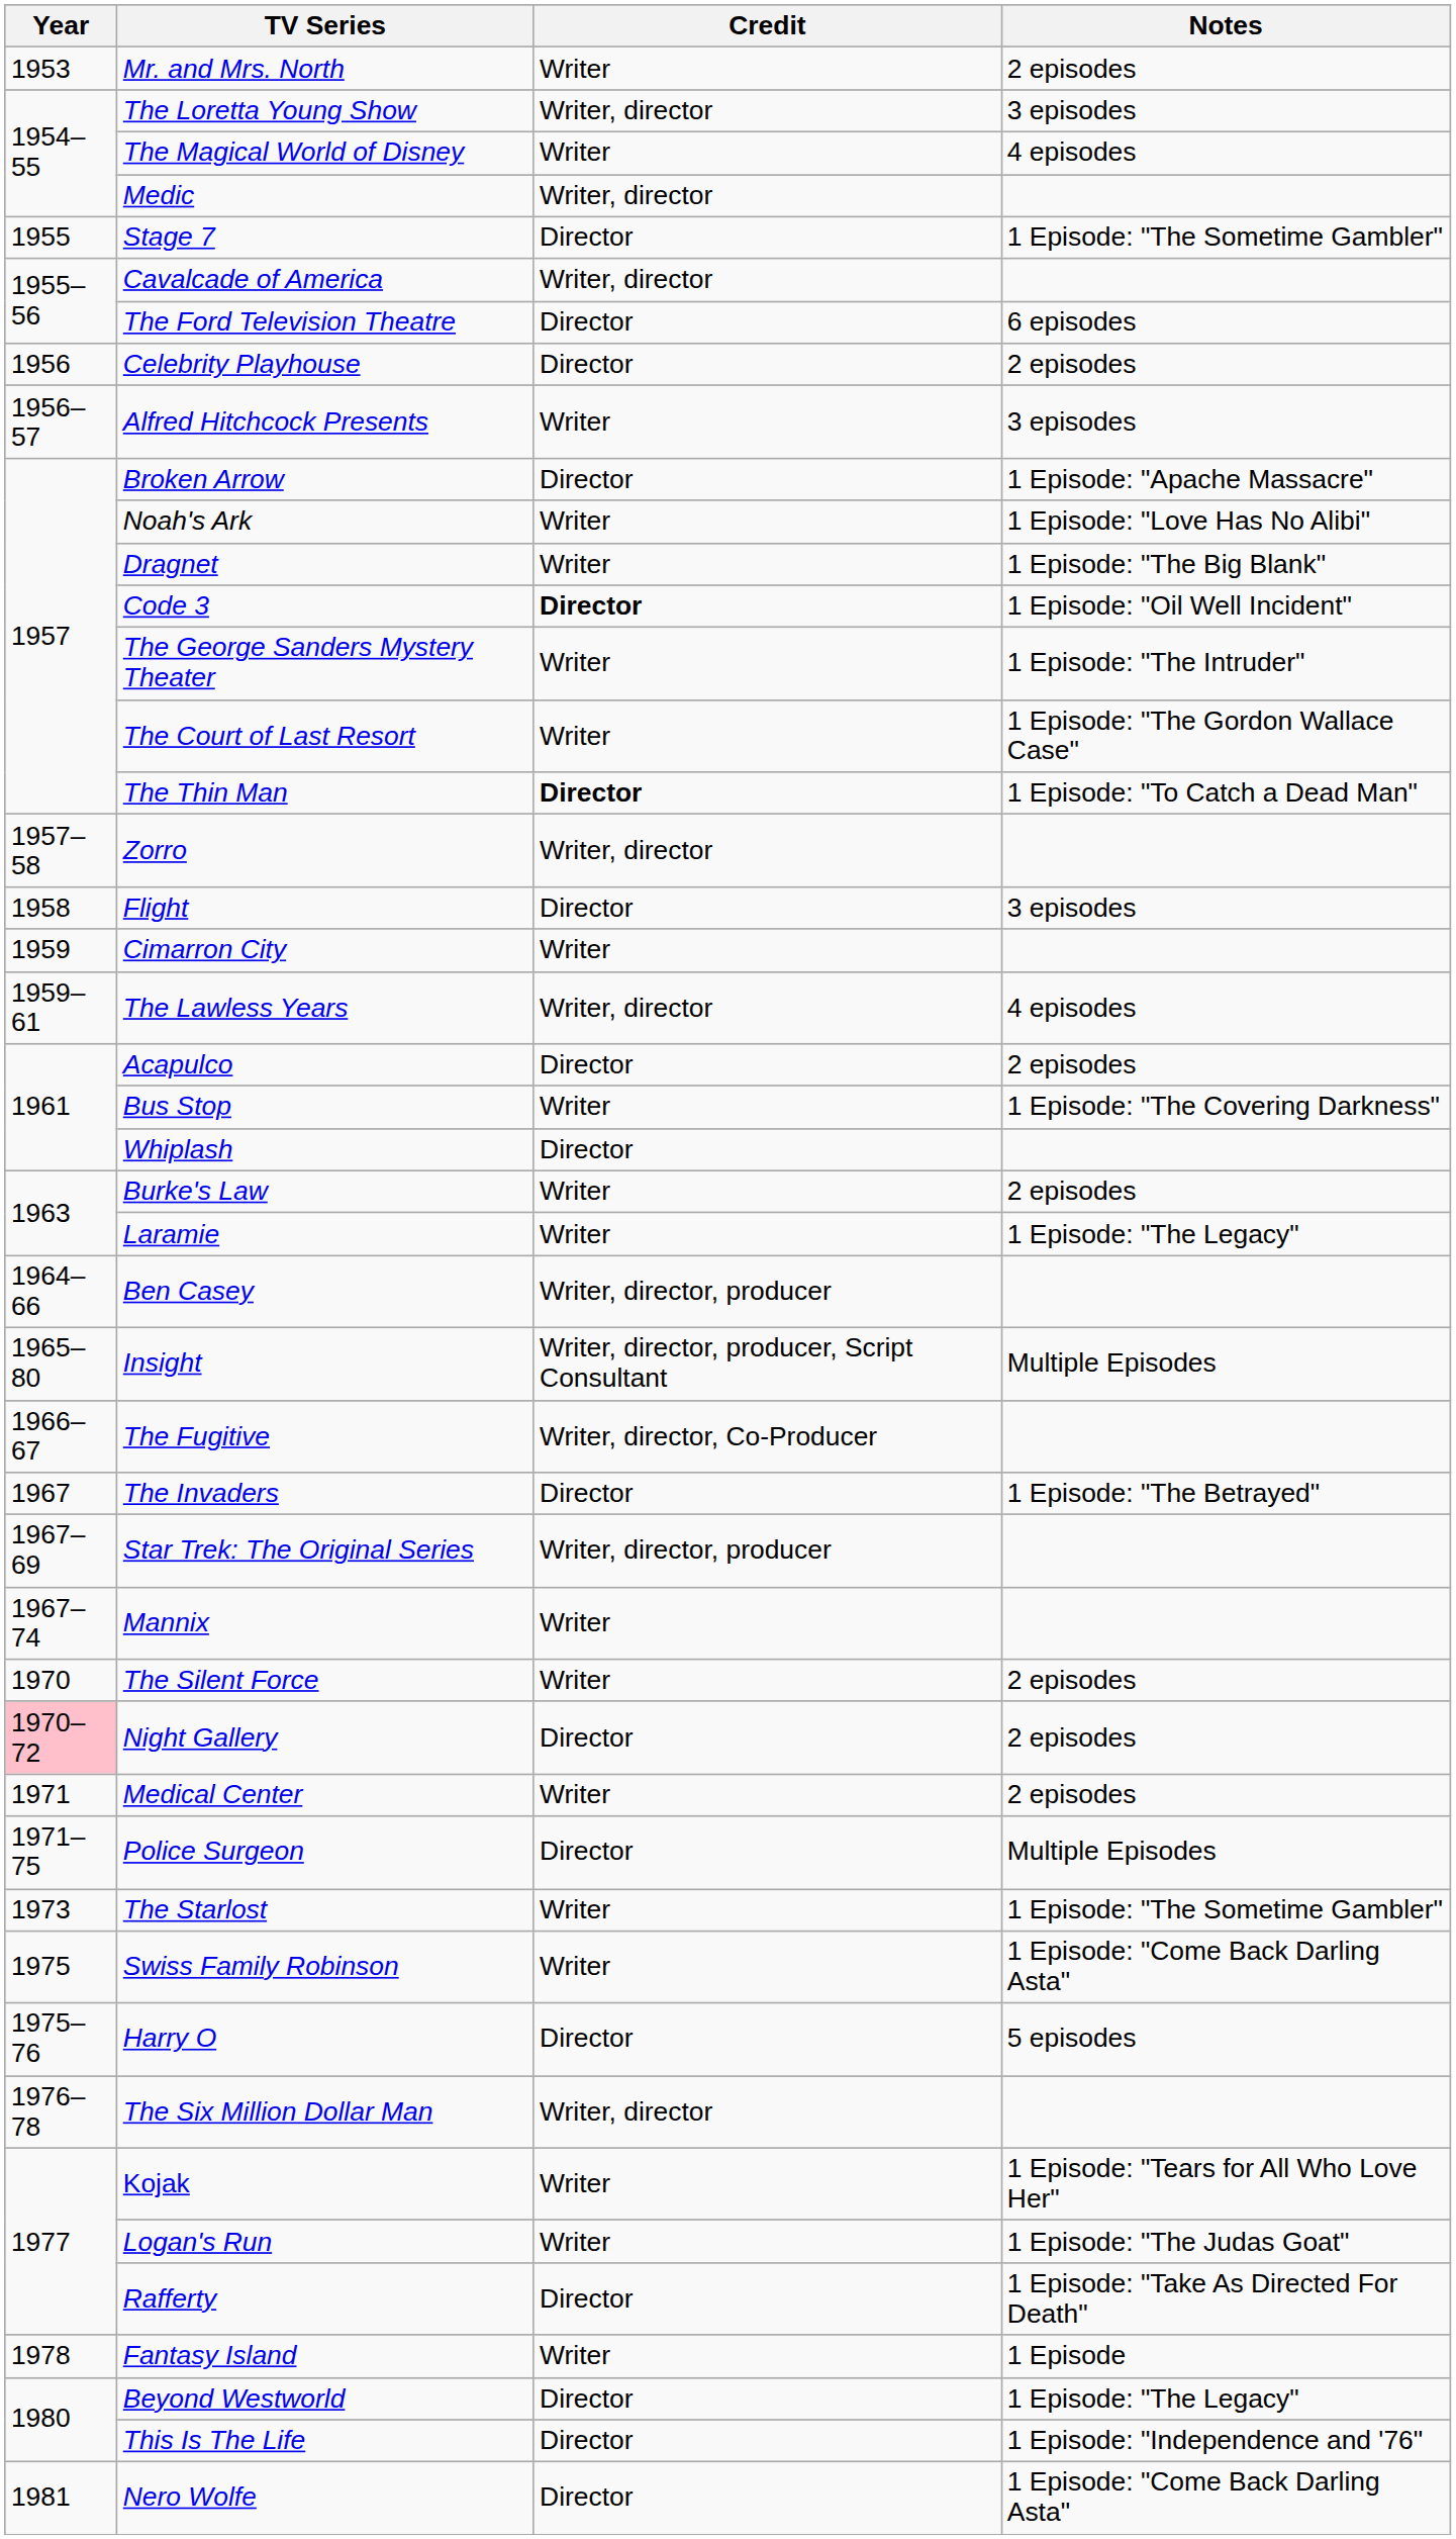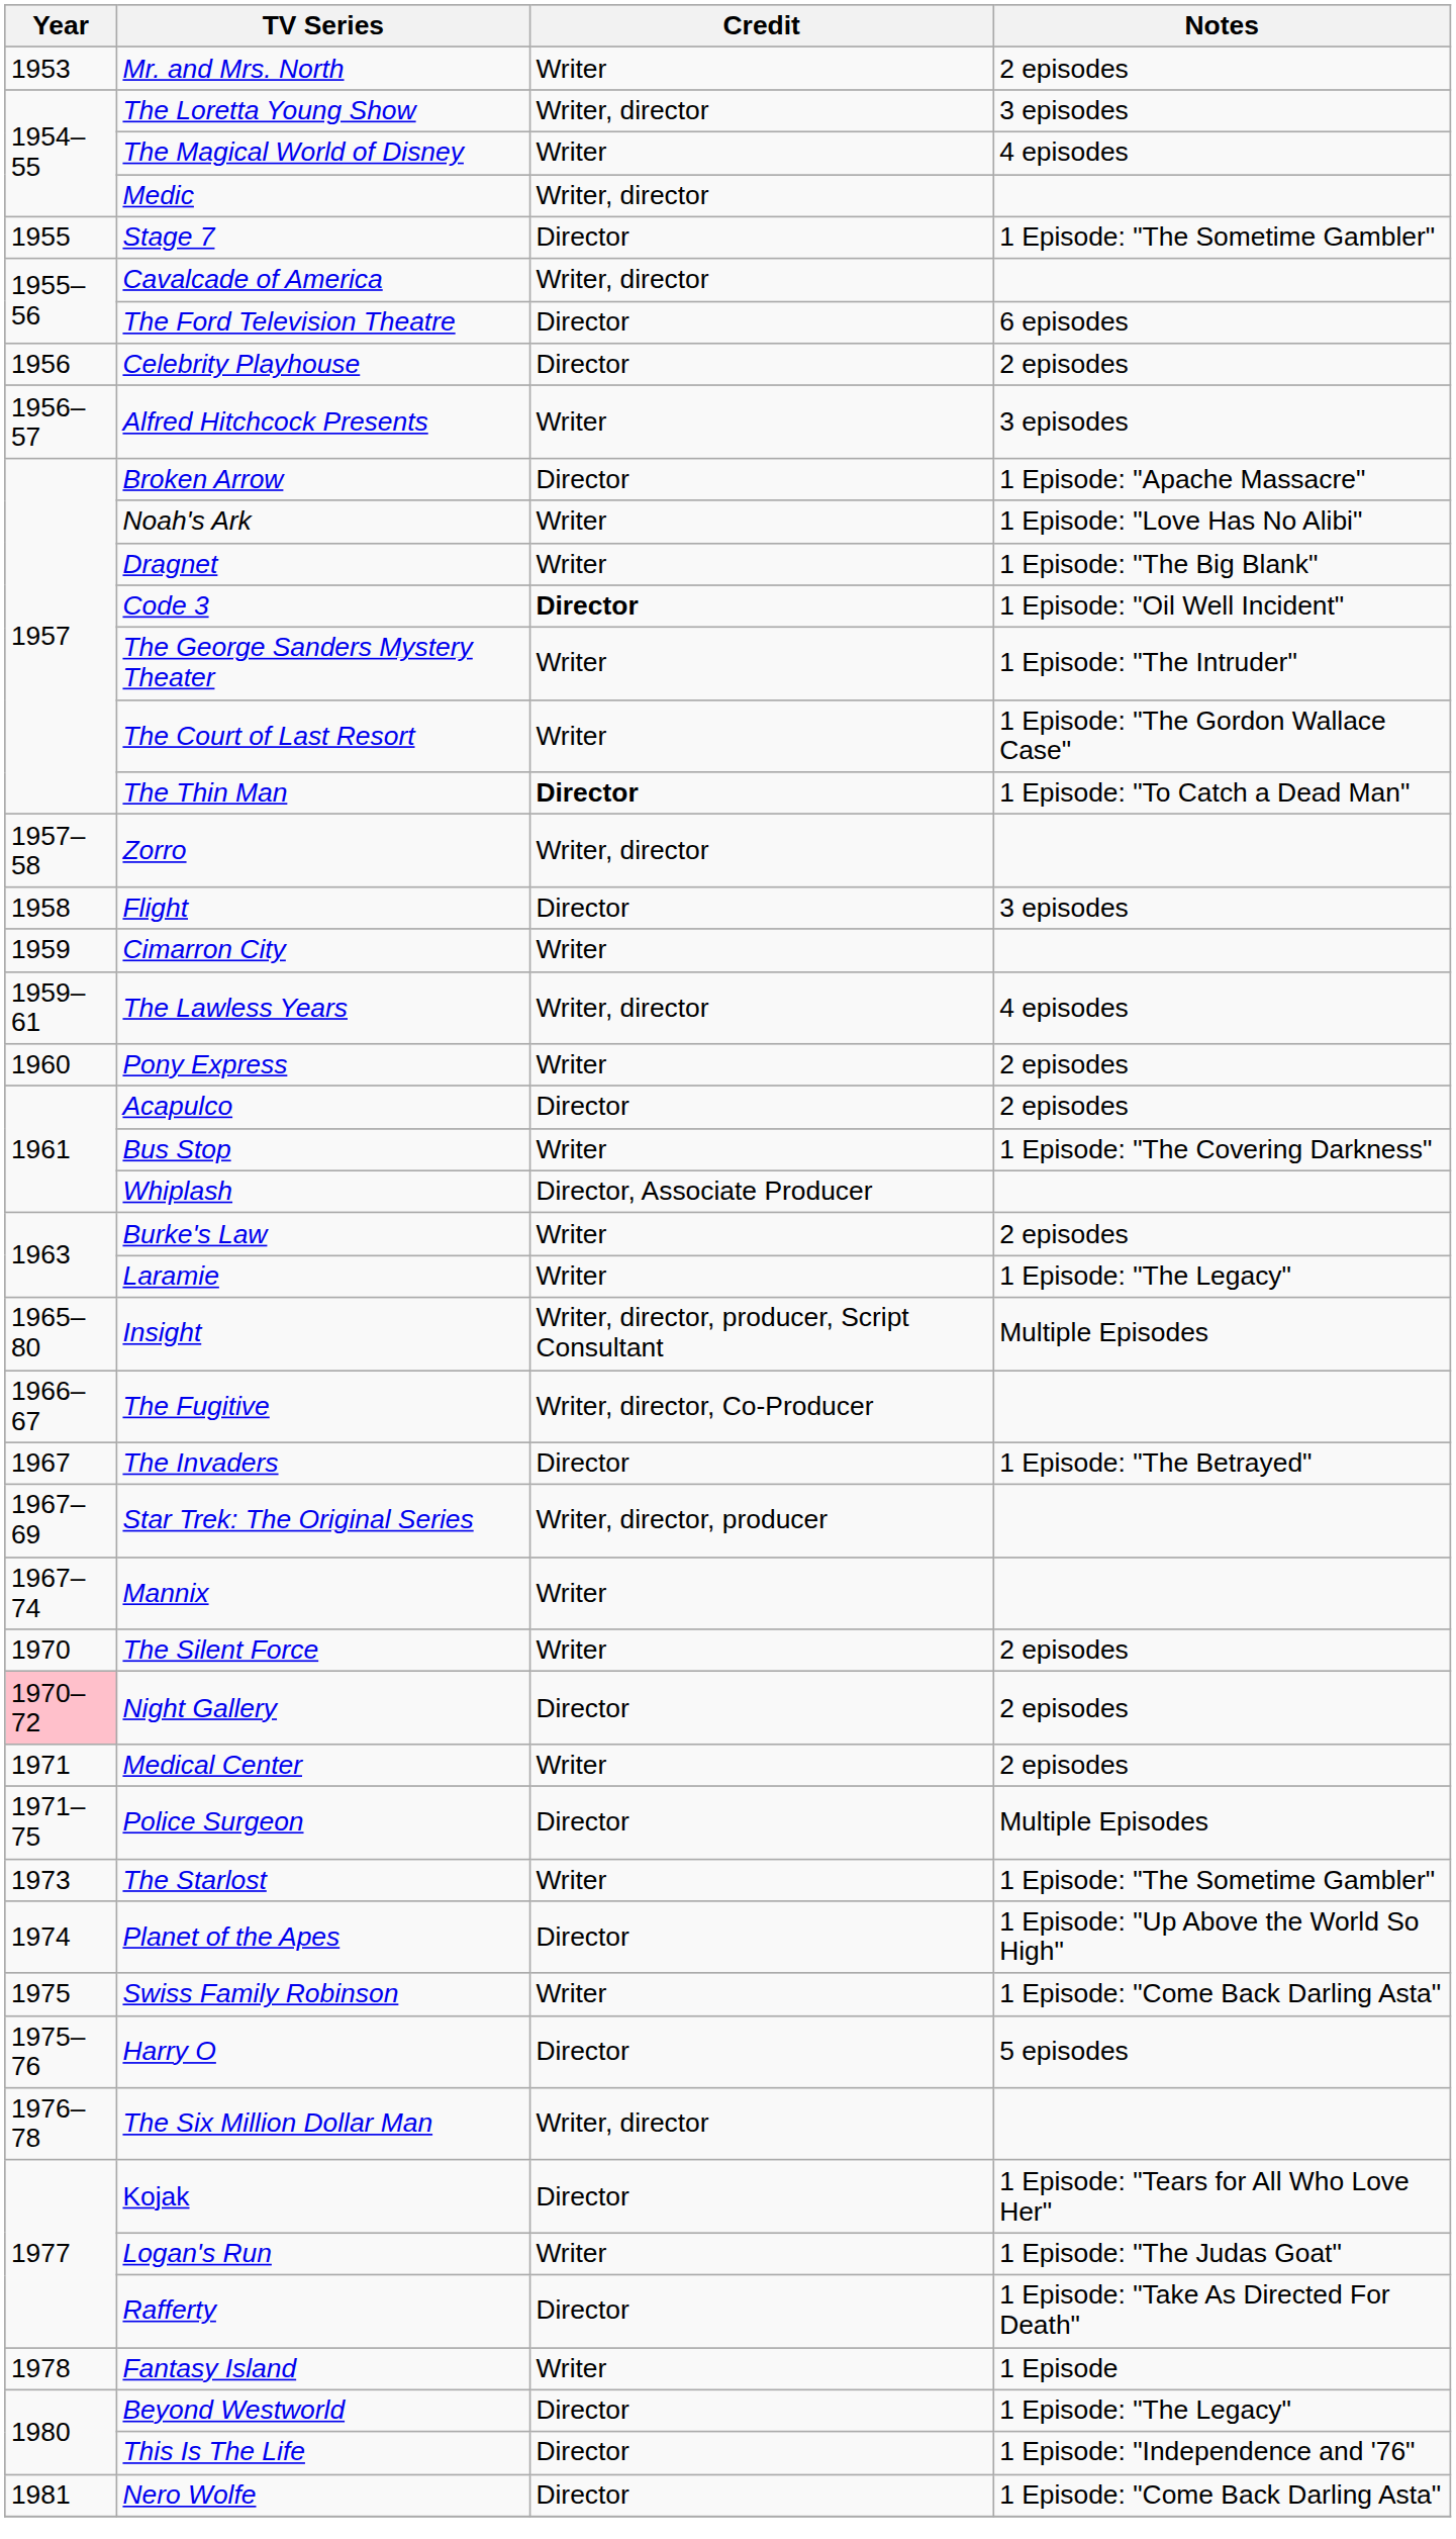+ row: 1960 | Pony Express | Writer | 2 episodes
Whiplash | Credit: Director -> Director, Associate Producer
- row: 1964–66 | Ben Casey | Writer, director, producer
+ row: 1974 | Planet of the Apes | Director | 1 Episode: "Up Above the World So High"
Kojak | Credit: Writer -> Director
